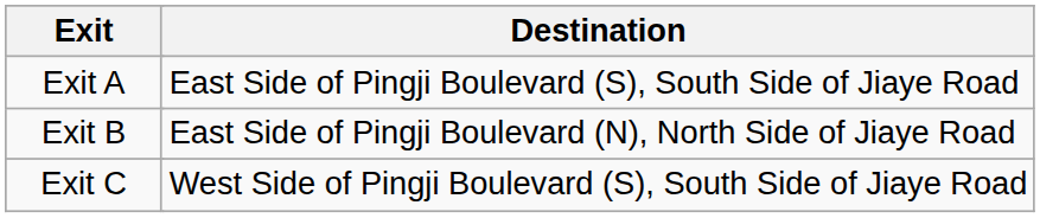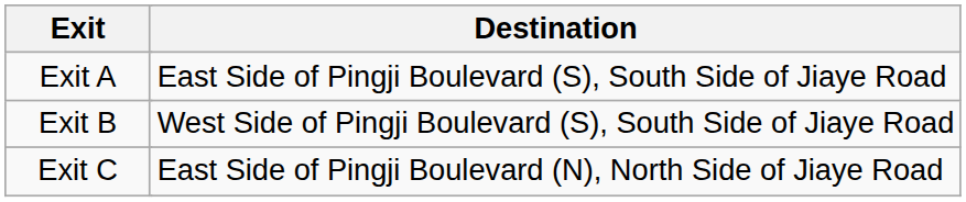Exit B | Destination: East Side of Pingji Boulevard (N), North Side of Jiaye Road -> West Side of Pingji Boulevard (S), South Side of Jiaye Road
Exit C | Destination: West Side of Pingji Boulevard (S), South Side of Jiaye Road -> East Side of Pingji Boulevard (N), North Side of Jiaye Road
